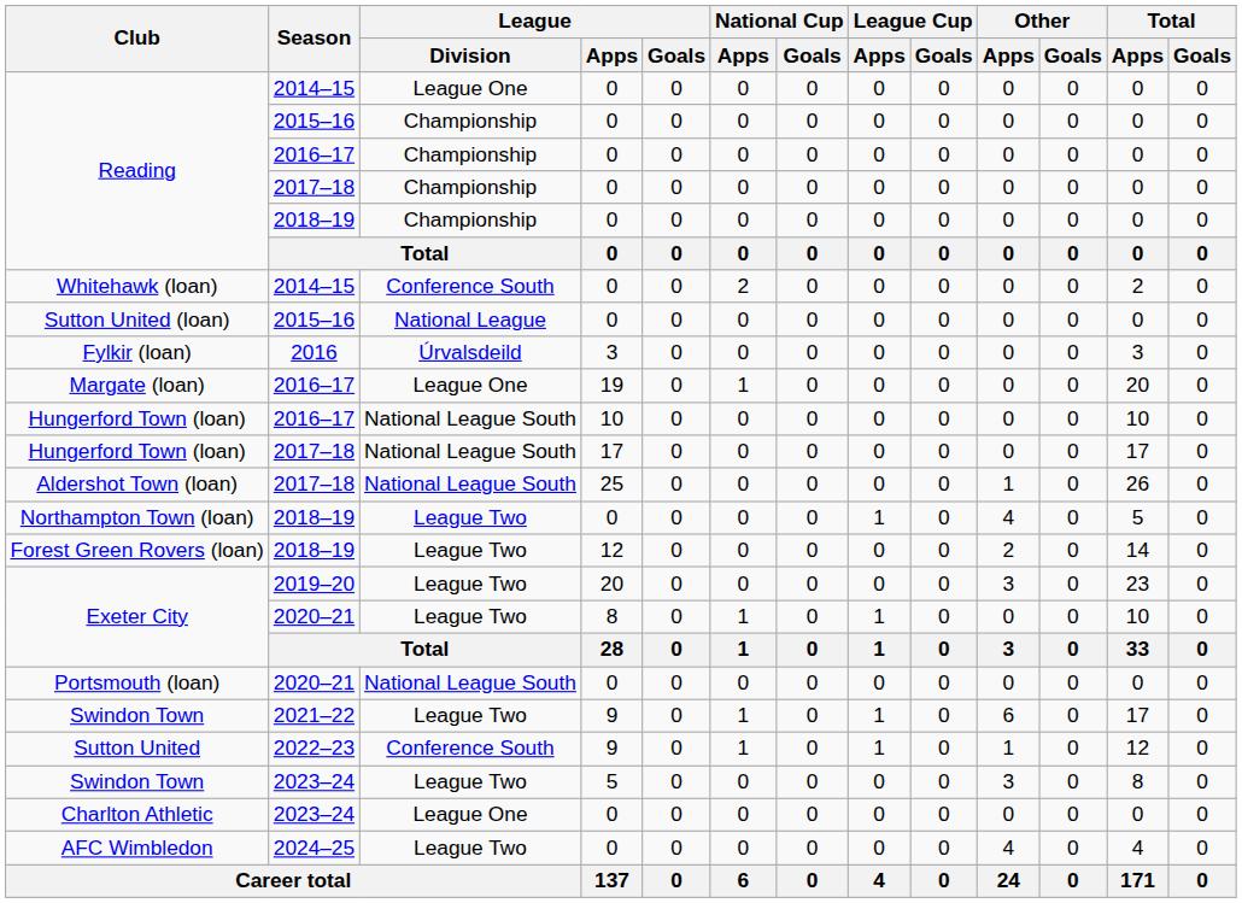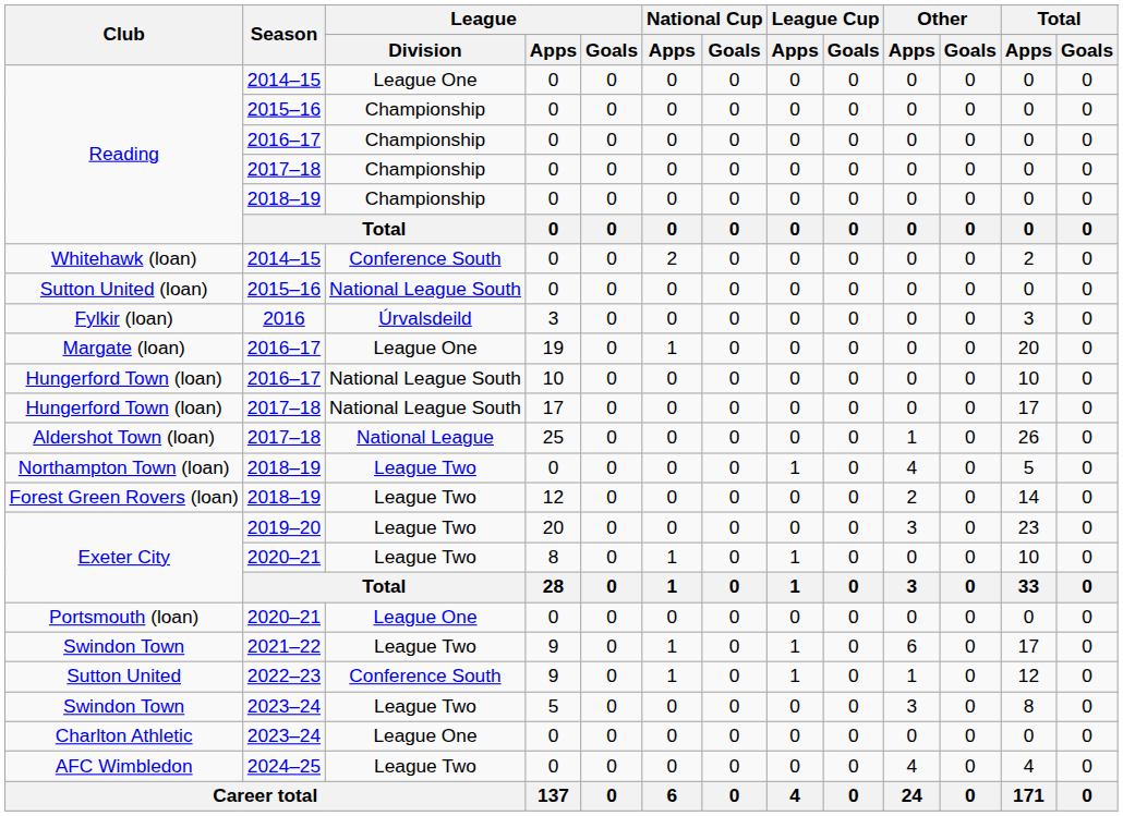Sutton United (loan) | League / Division: National League -> National League South
Aldershot Town (loan) | League / Division: National League South -> National League
Portsmouth (loan) | League / Division: National League South -> League One
